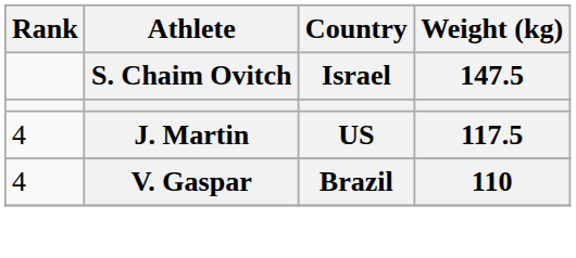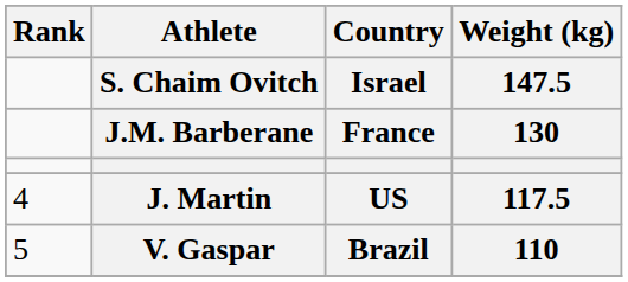+ row: J.M. Barberane | France | 130
V. Gaspar | Rank: 4 -> 5
